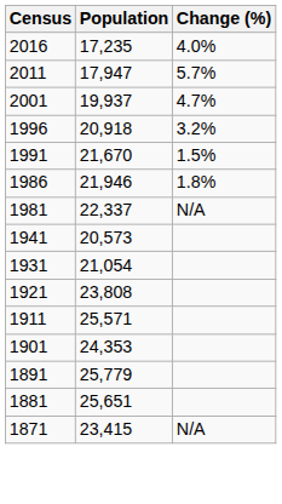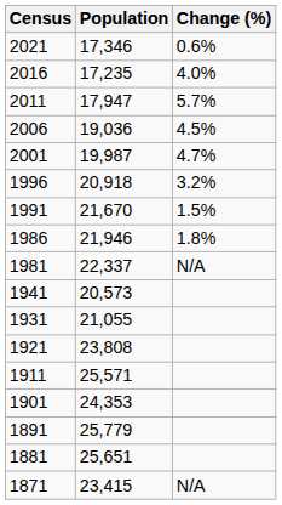+ row: 2021 | 17,346 | 0.6%
+ row: 2006 | 19,036 | 4.5%
2001 | Population: 19,937 -> 19,987
1931 | Population: 21,054 -> 21,055
